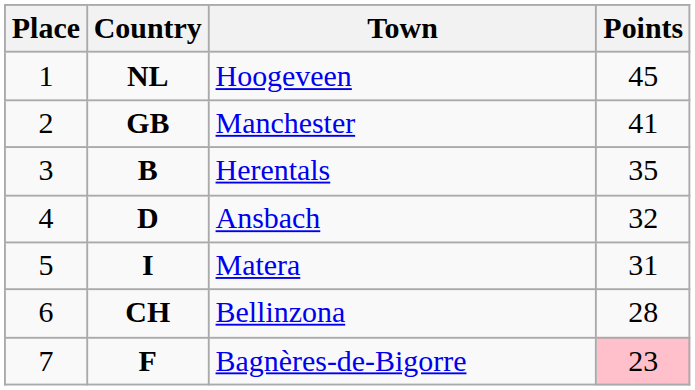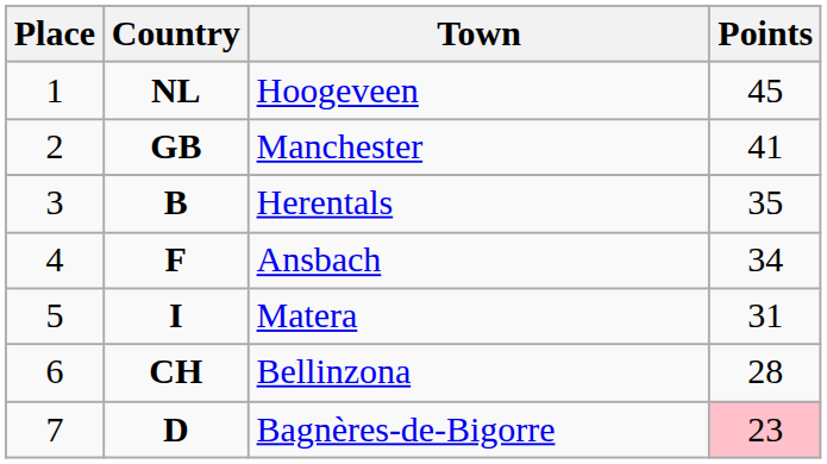Ansbach | Country: D -> F
Ansbach | Points: 32 -> 34
Bagnères-de-Bigorre | Country: F -> D
